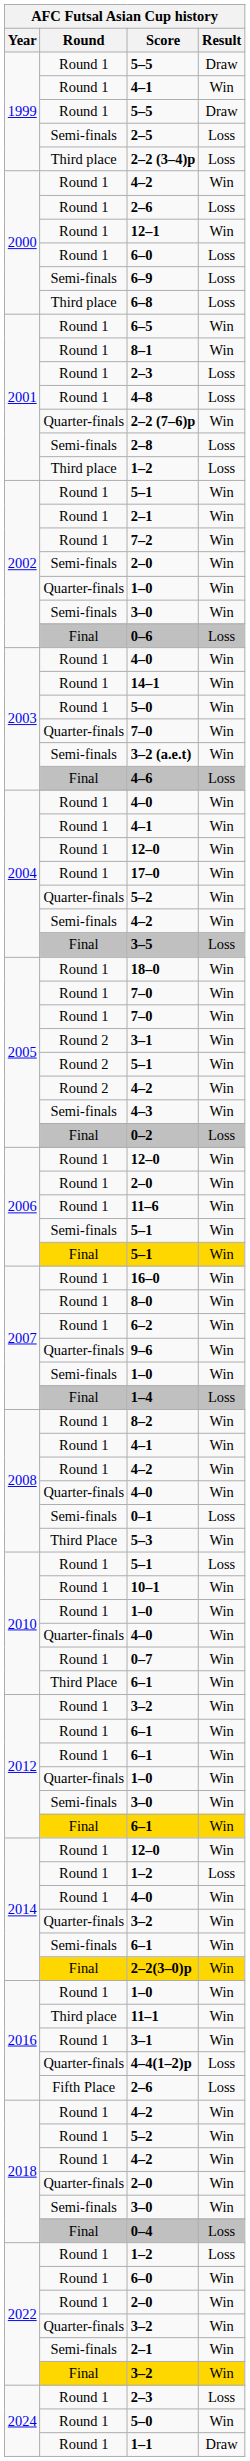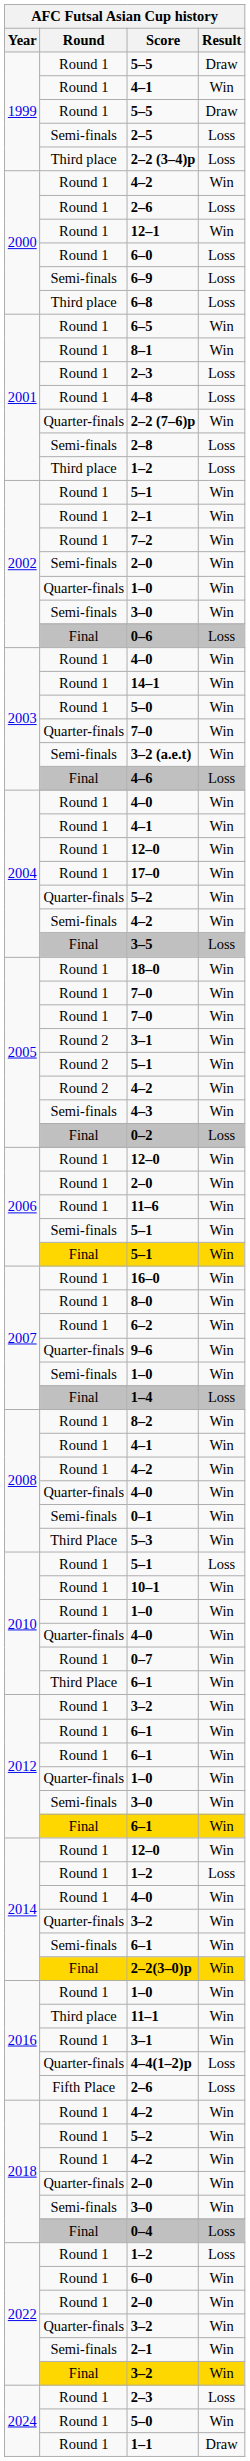0–1 | Result: Loss -> Win
